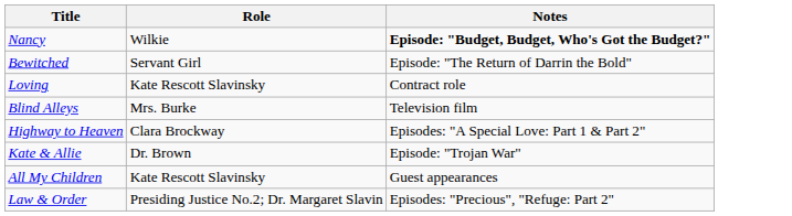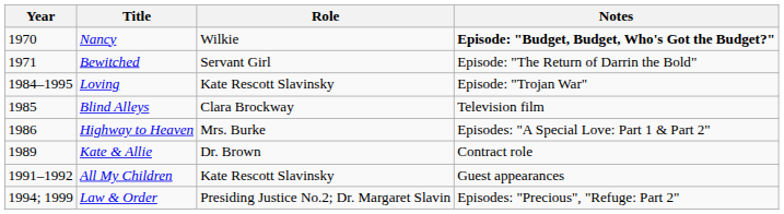+ column: Year | 1970 | 1971 | 1984–1995 | 1985 | 1986 | 1989 | 1991–1992 | 1994; 1999
Loving | Notes: Contract role -> Episode: "Trojan War"
Blind Alleys | Role: Mrs. Burke -> Clara Brockway
Highway to Heaven | Role: Clara Brockway -> Mrs. Burke
Kate & Allie | Notes: Episode: "Trojan War" -> Contract role
